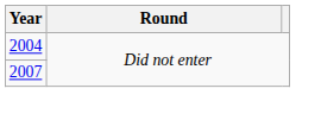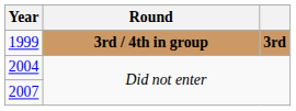+ row: 1999 | 3rd / 4th in group | 3rd
